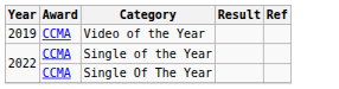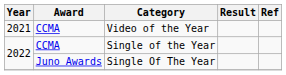Video of the Year | Year: 2019 -> 2021
Single Of The Year | Award: CCMA -> Juno Awards
